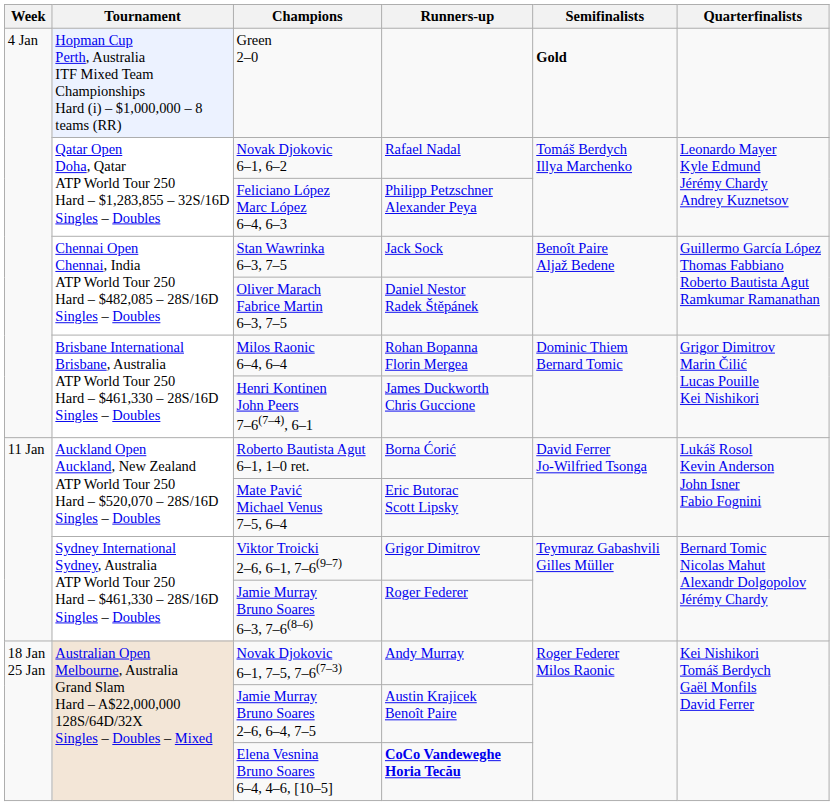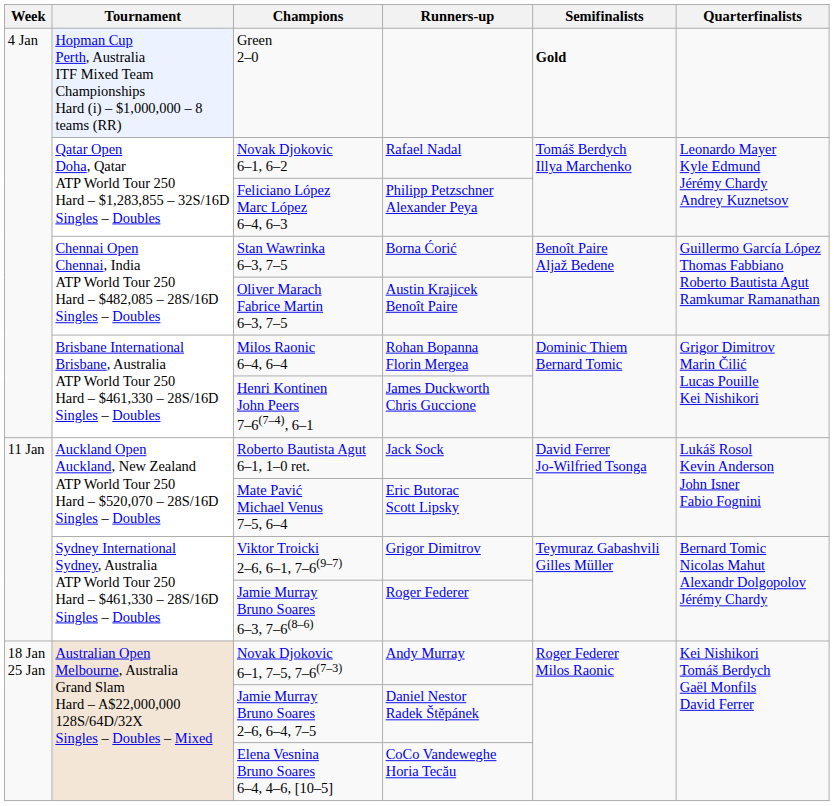Stan Wawrinka 6–3, 7–5 | Runners-up: Jack Sock -> Borna Ćorić
Oliver Marach Fabrice Martin 6–3, 7–5 | Runners-up: Daniel Nestor Radek Štěpánek -> Austin Krajicek Benoît Paire
Roberto Bautista Agut 6–1, 1–0 ret. | Runners-up: Borna Ćorić -> Jack Sock
Jamie Murray Bruno Soares 2–6, 6–4, 7–5 | Runners-up: Austin Krajicek Benoît Paire -> Daniel Nestor Radek Štěpánek
Elena Vesnina Bruno Soares 6–4, 4–6, [10–5] | Runners-up: bold -> normal
